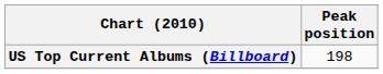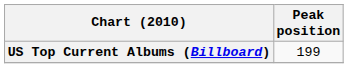US Top Current Albums (Billboard) | Peak position: 198 -> 199
